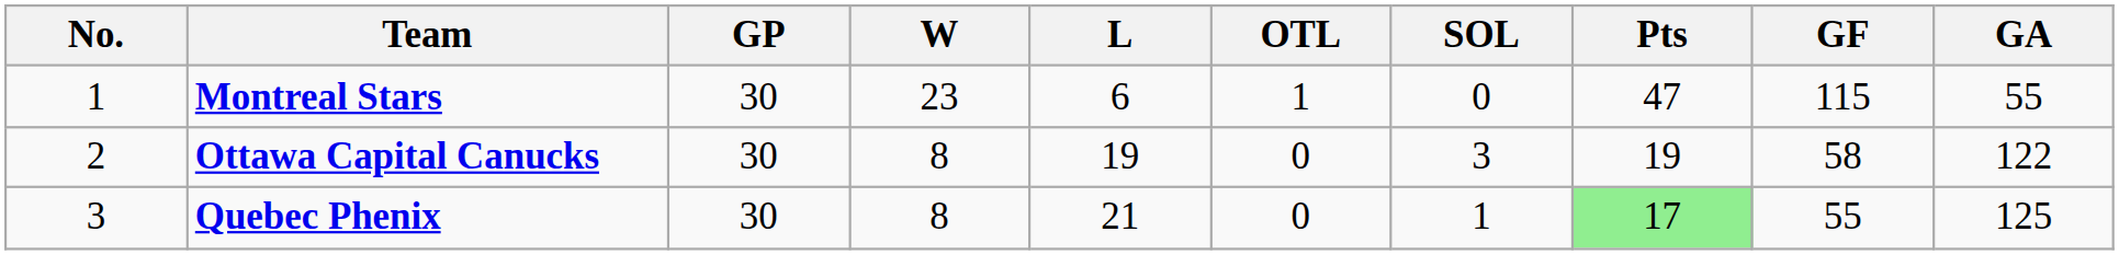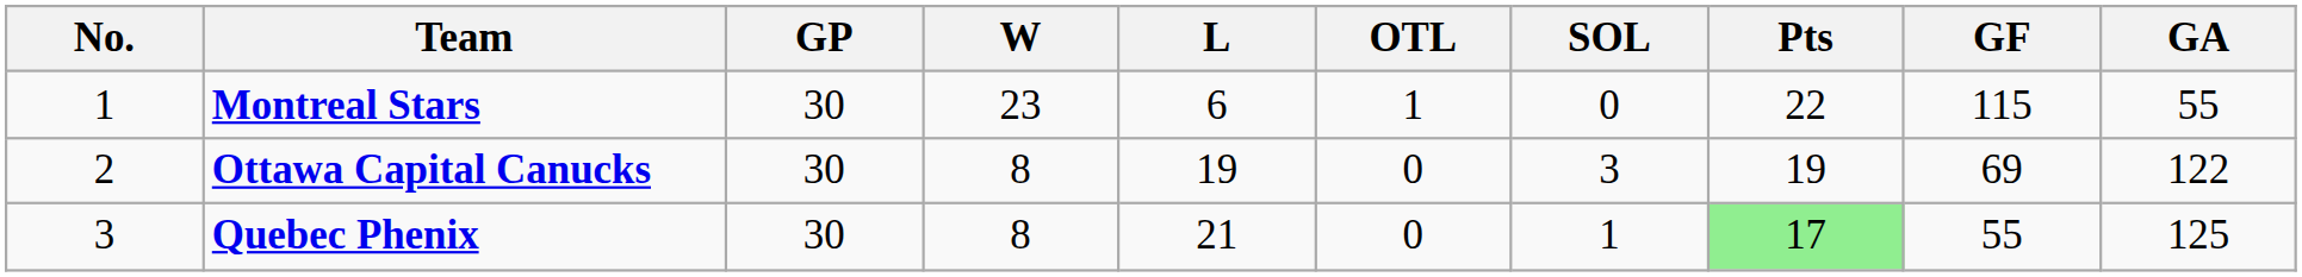Montreal Stars | Pts: 47 -> 22
Ottawa Capital Canucks | GF: 58 -> 69
